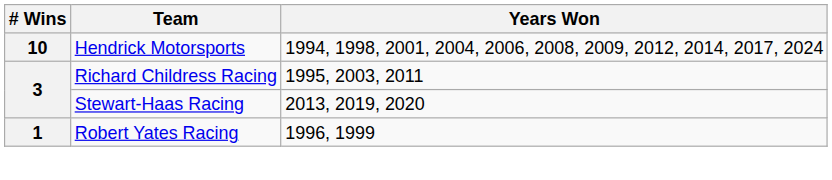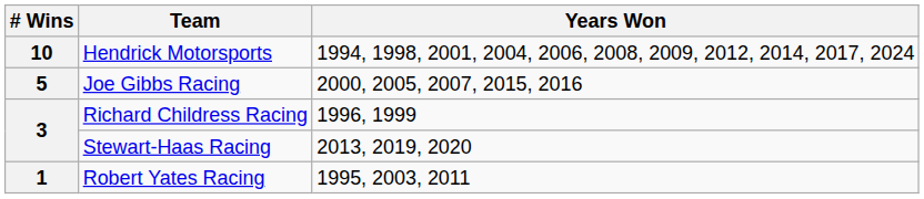+ row: 5 | Joe Gibbs Racing | 2000, 2005, 2007, 2015, 2016
Richard Childress Racing | Years Won: 1995, 2003, 2011 -> 1996, 1999
Robert Yates Racing | Years Won: 1996, 1999 -> 1995, 2003, 2011
